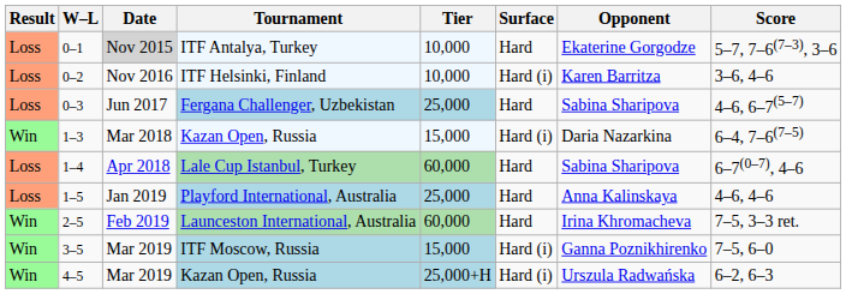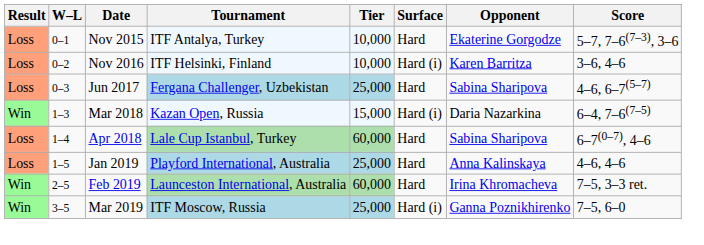0–1 | Date: lightgrey background -> no background
3–5 | Tier: 15,000 -> 25,000
- row: Win | 4–5 | Mar 2019 | Kazan Open, Russia | 25,000+H | Hard (i) | Urszula Radwańska | 6–2, 6–3
